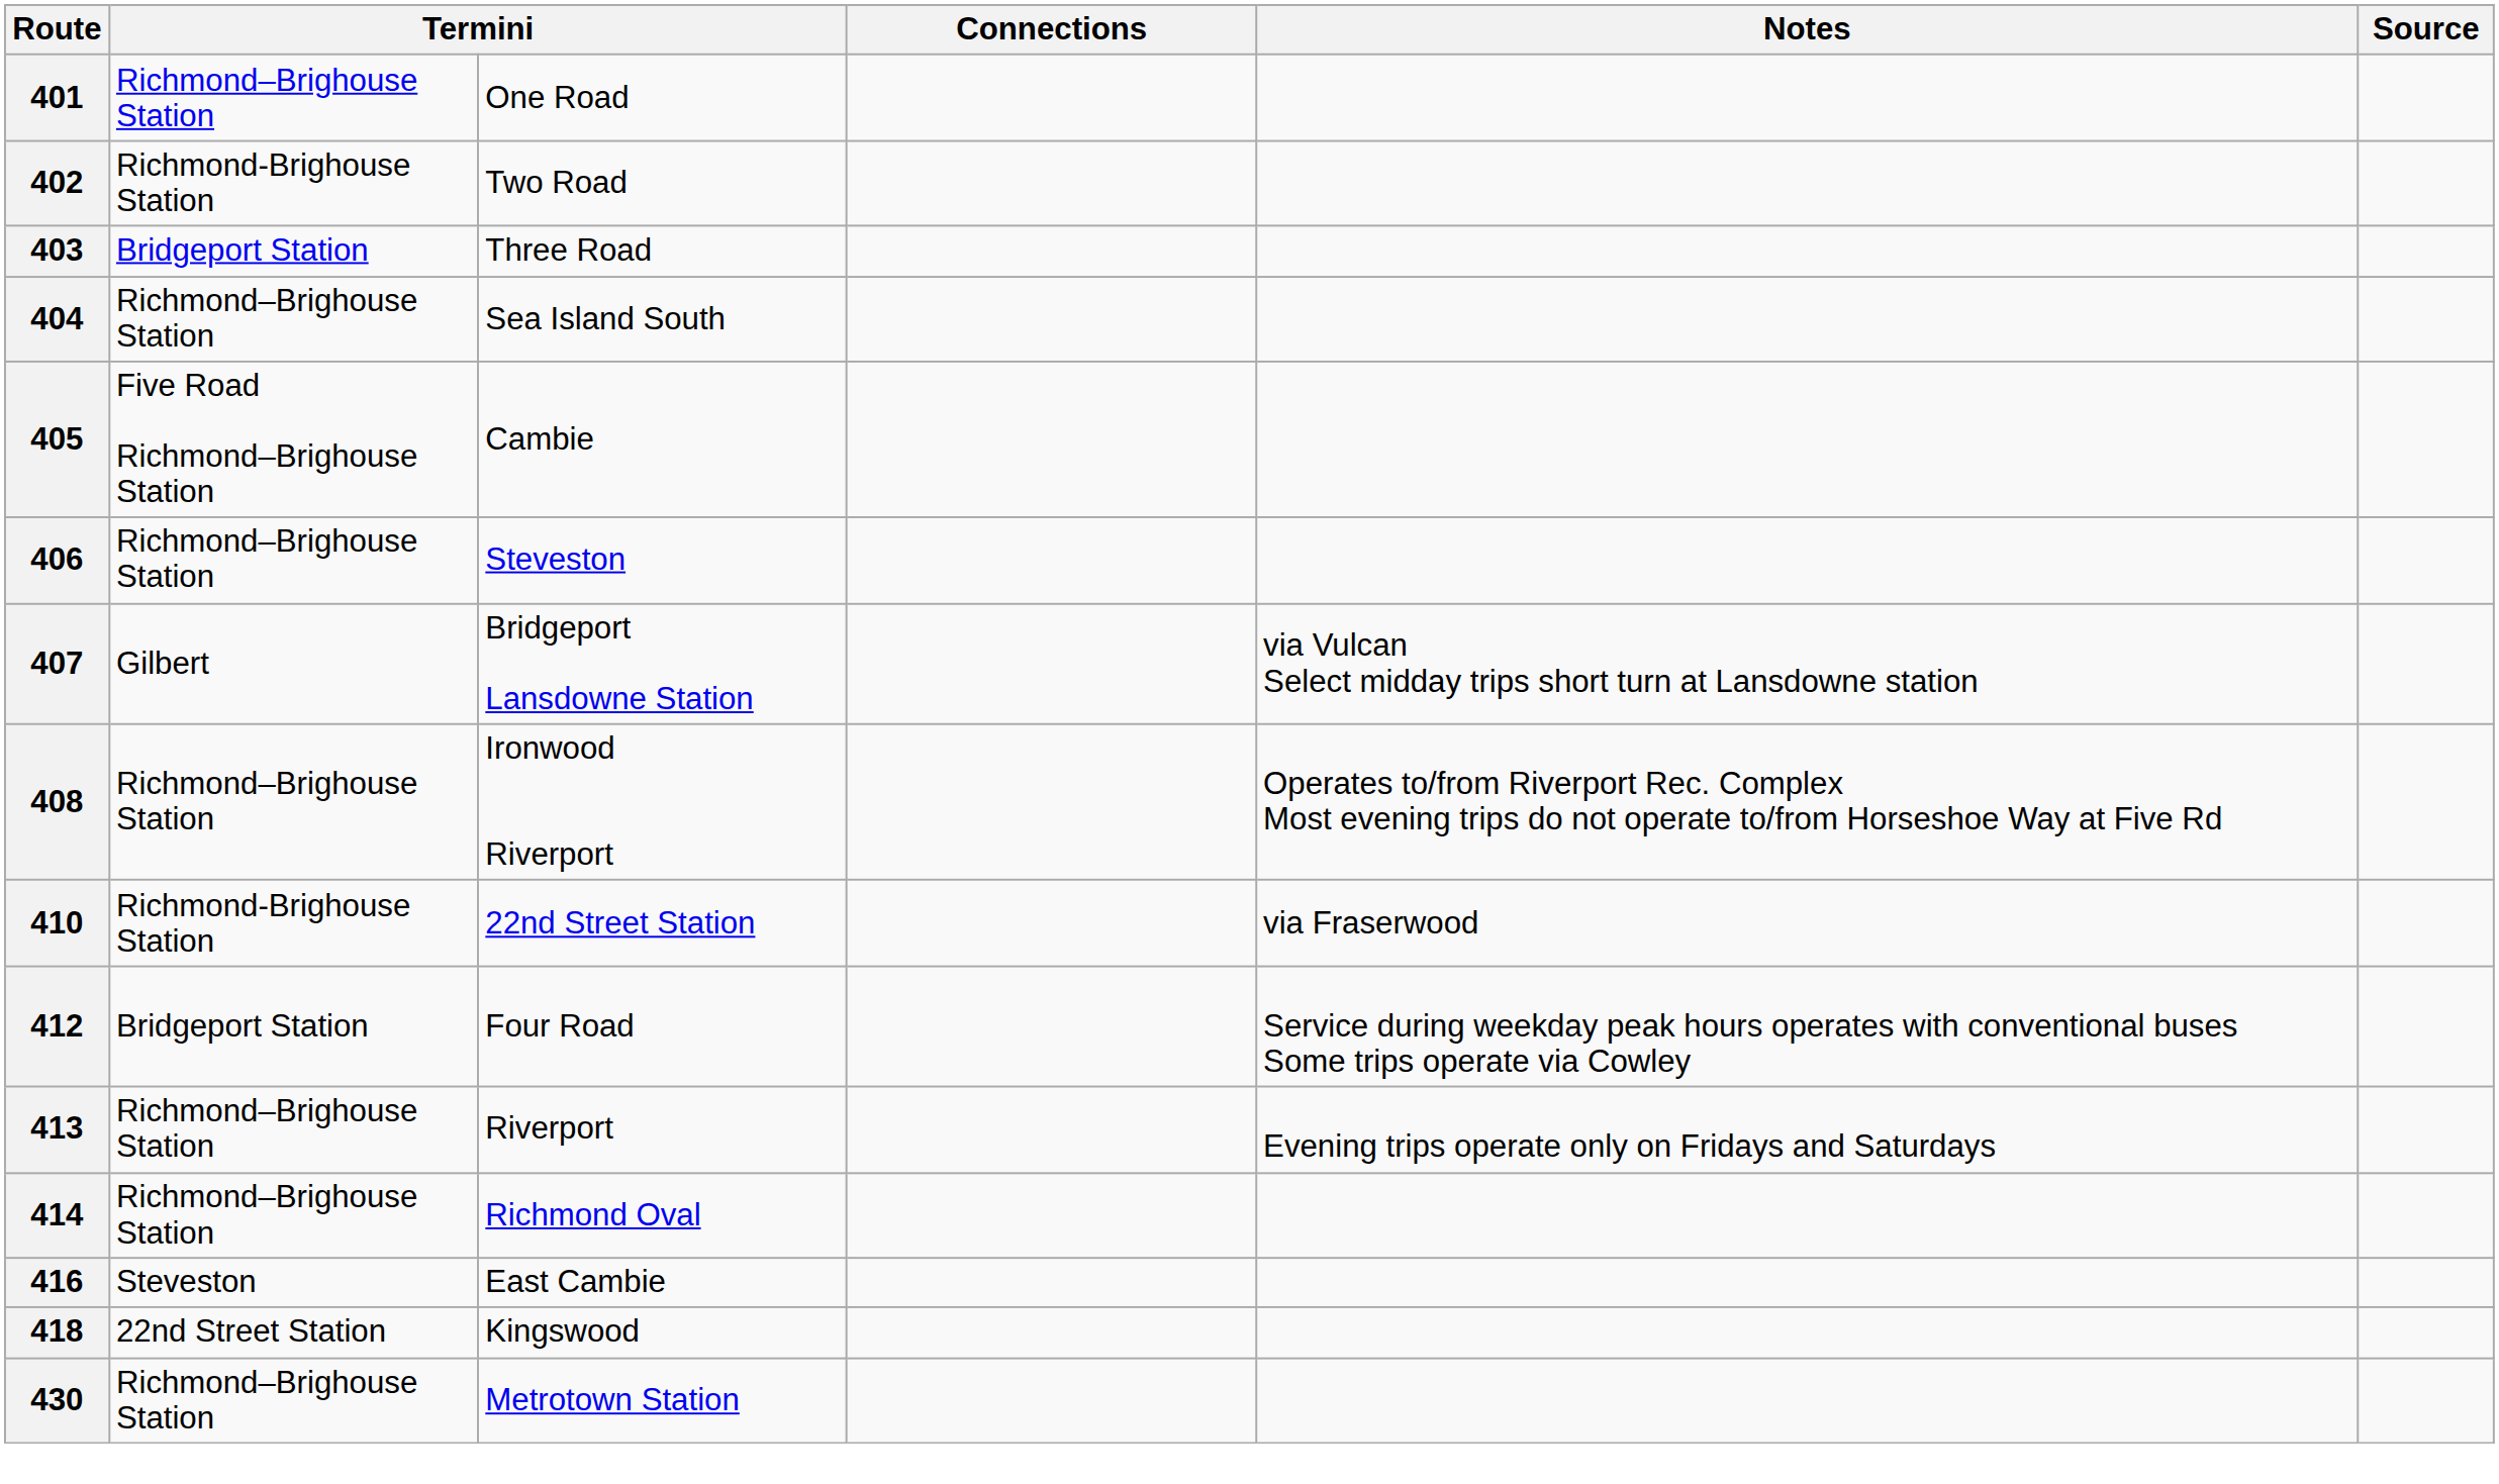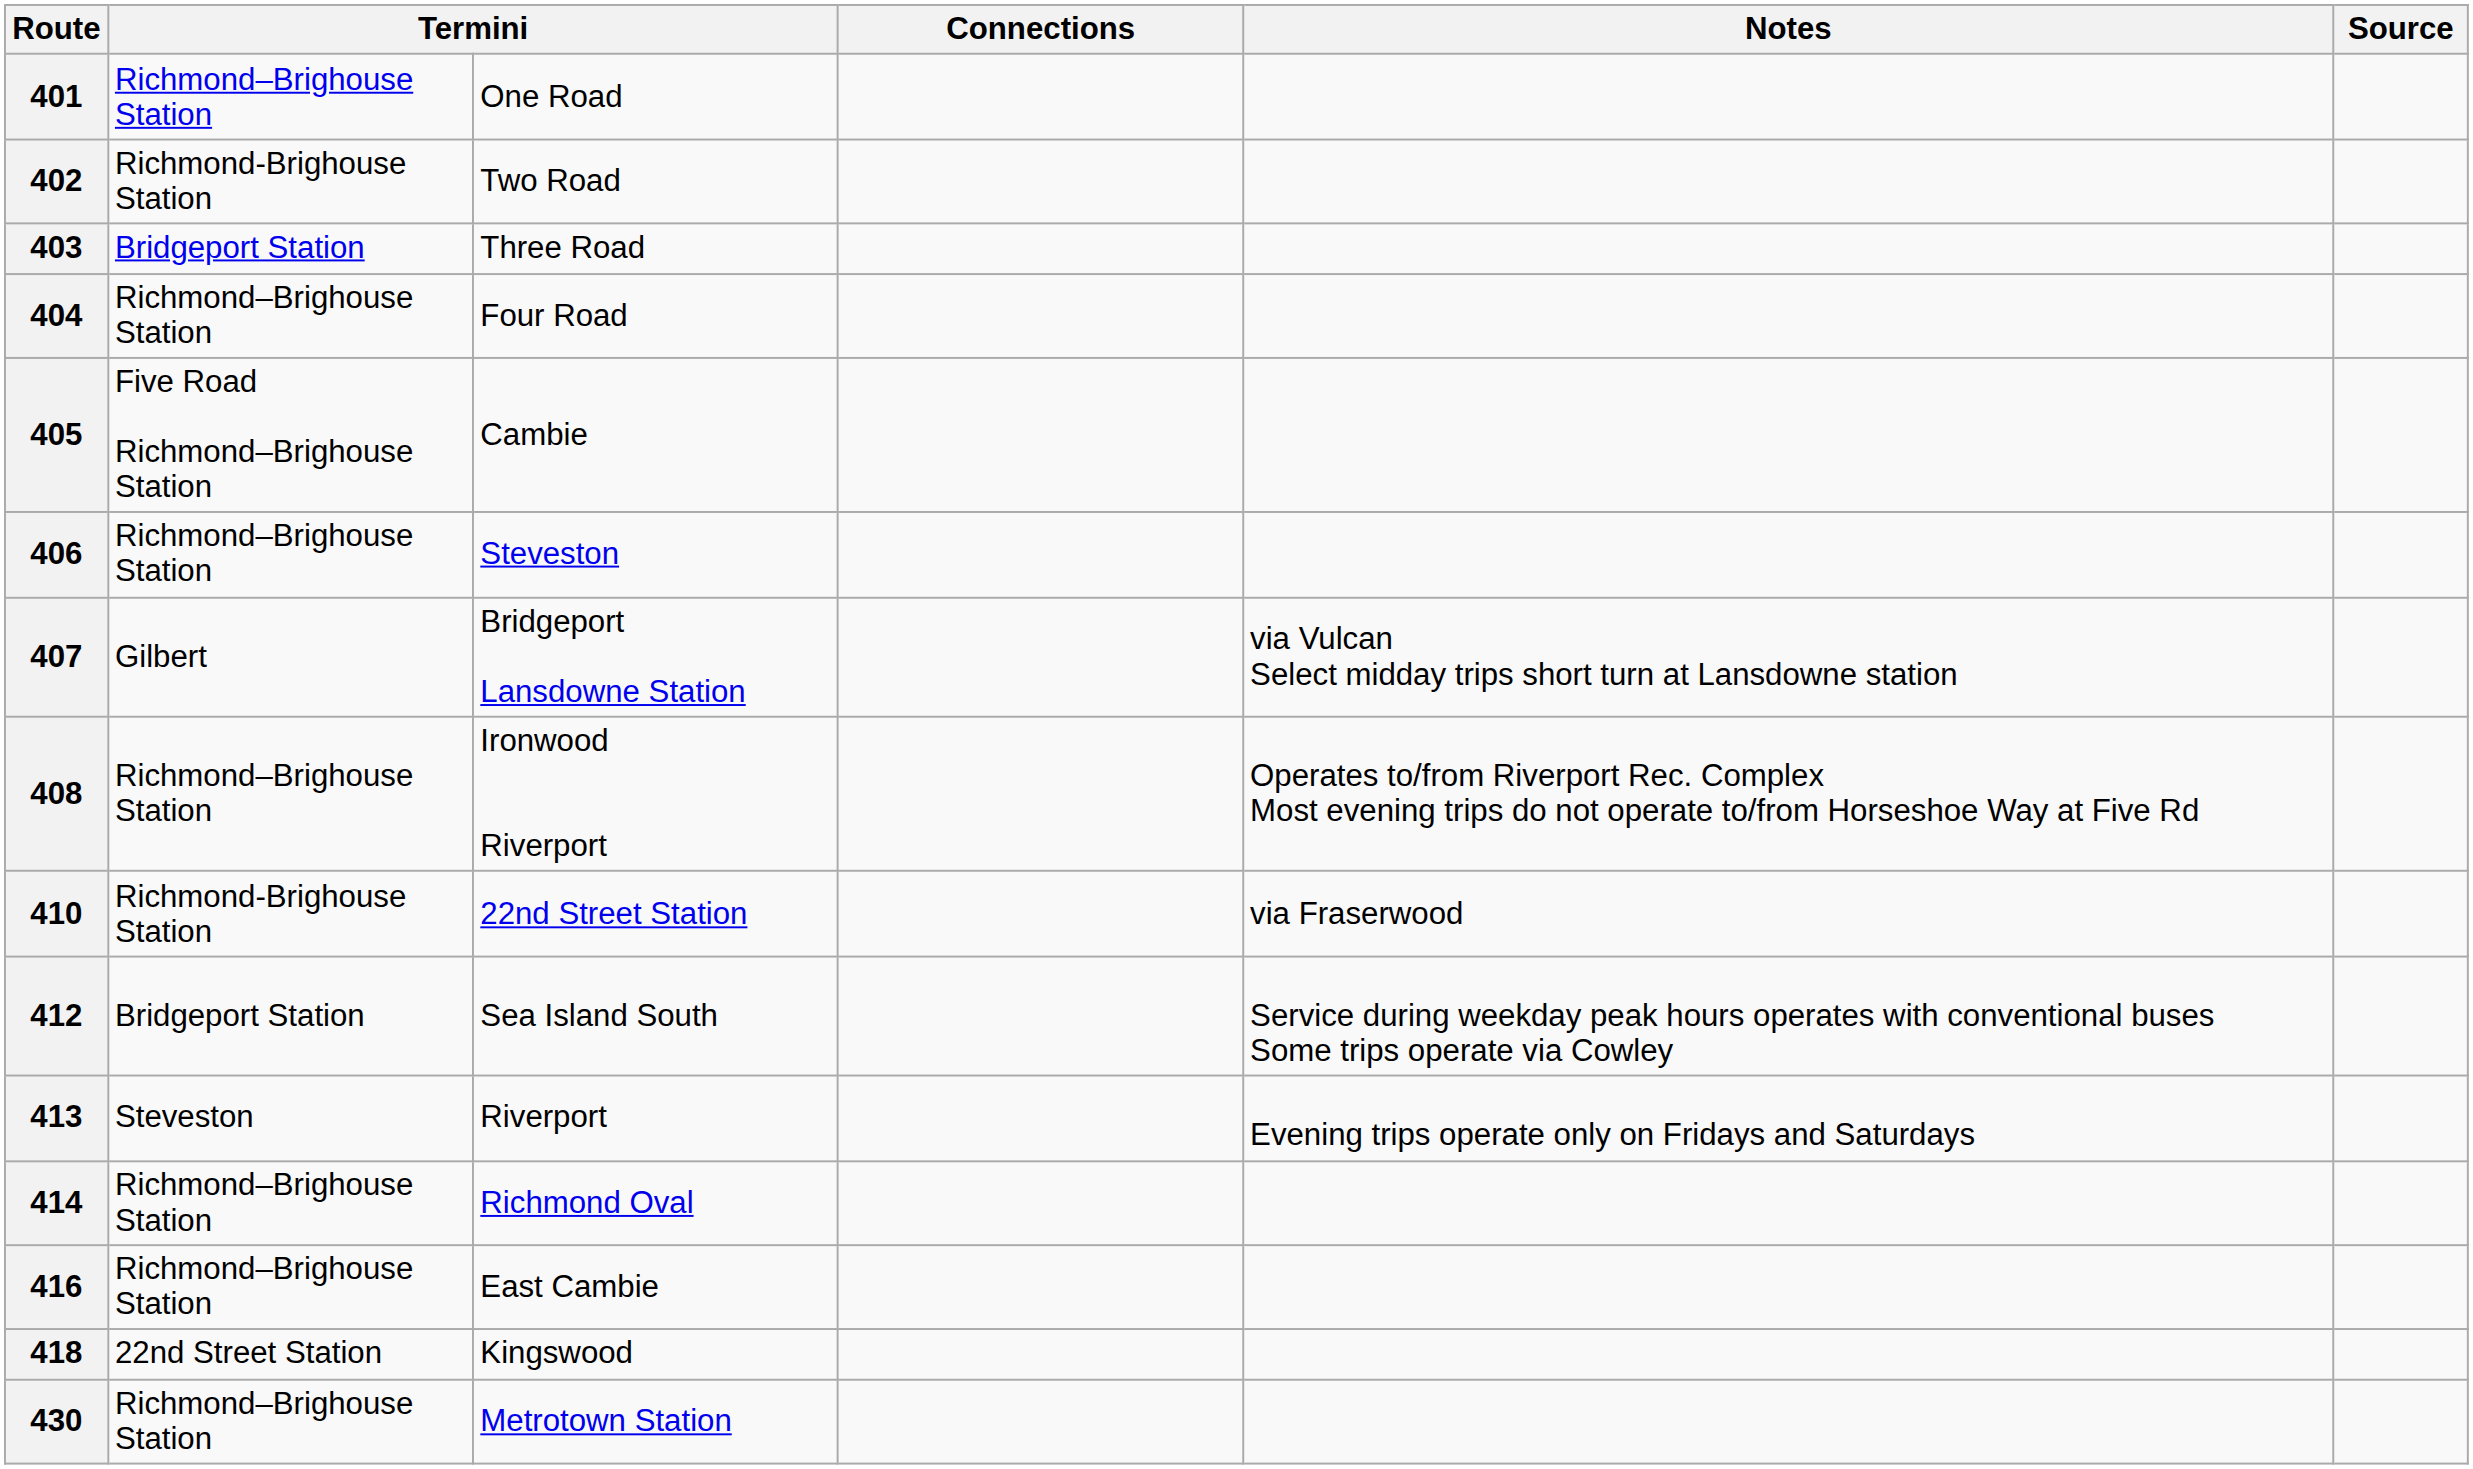404 | column 3: Sea Island South -> Four Road
412 | column 3: Four Road -> Sea Island South
413 | column 2: Richmond–Brighouse Station -> Steveston
416 | column 2: Steveston -> Richmond–Brighouse Station
